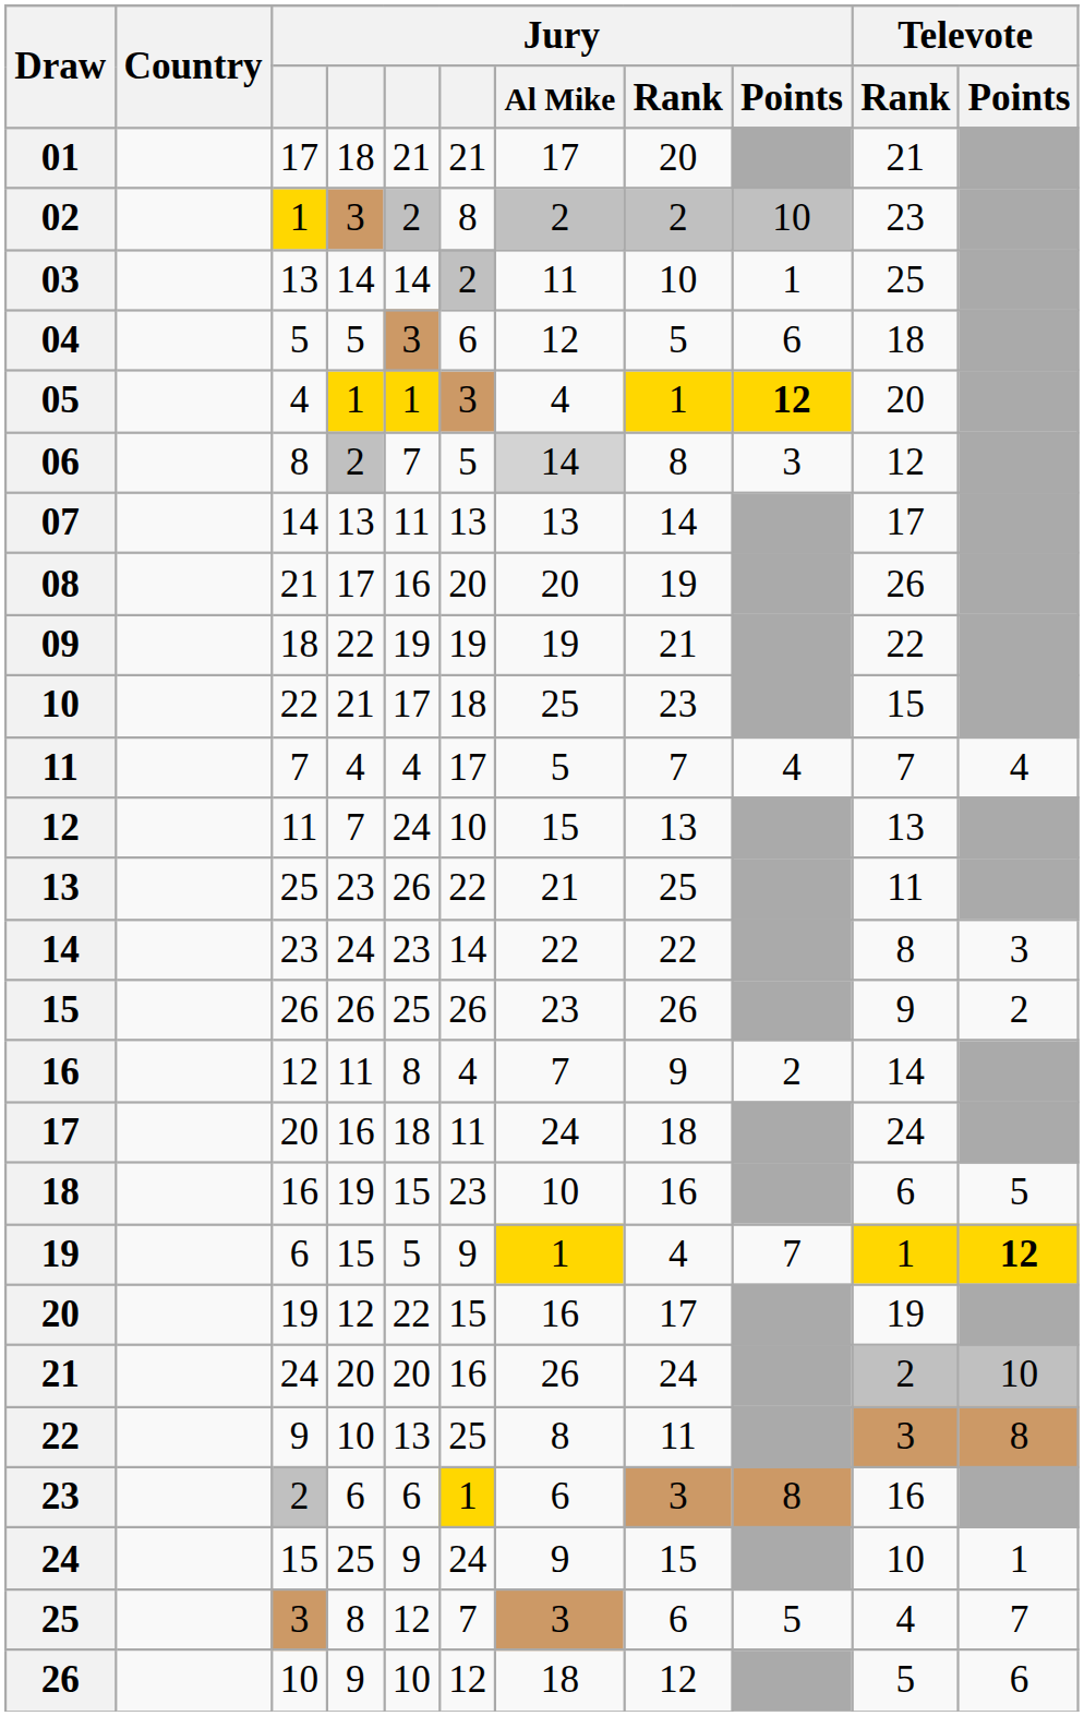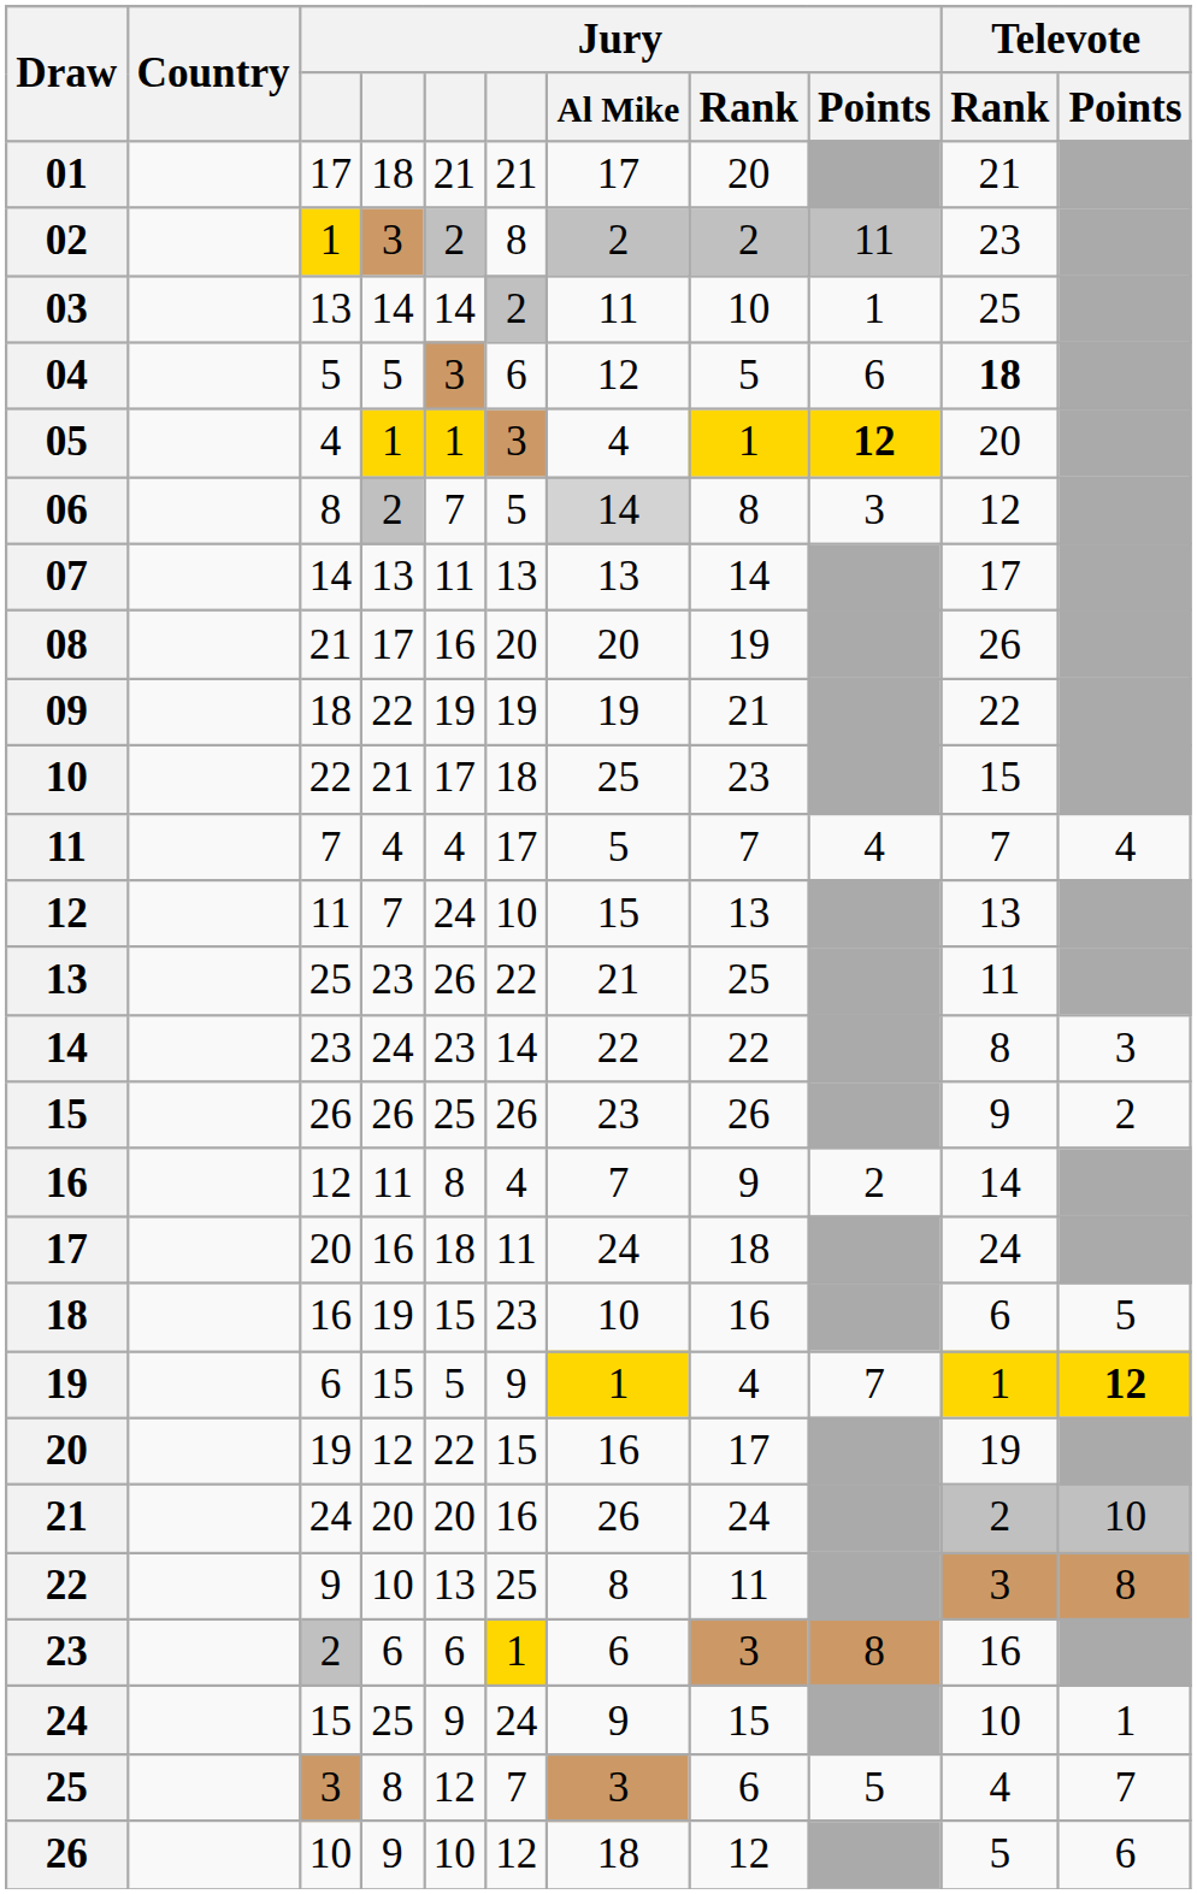02 | Jury / Points: 10 -> 11
04 | Televote / Rank: normal -> bold
